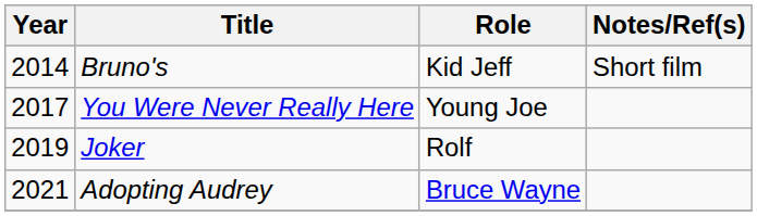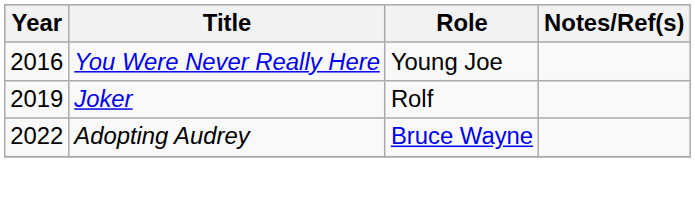- row: 2014 | Bruno's | Kid Jeff | Short film
You Were Never Really Here | Year: 2017 -> 2016
Adopting Audrey | Year: 2021 -> 2022
